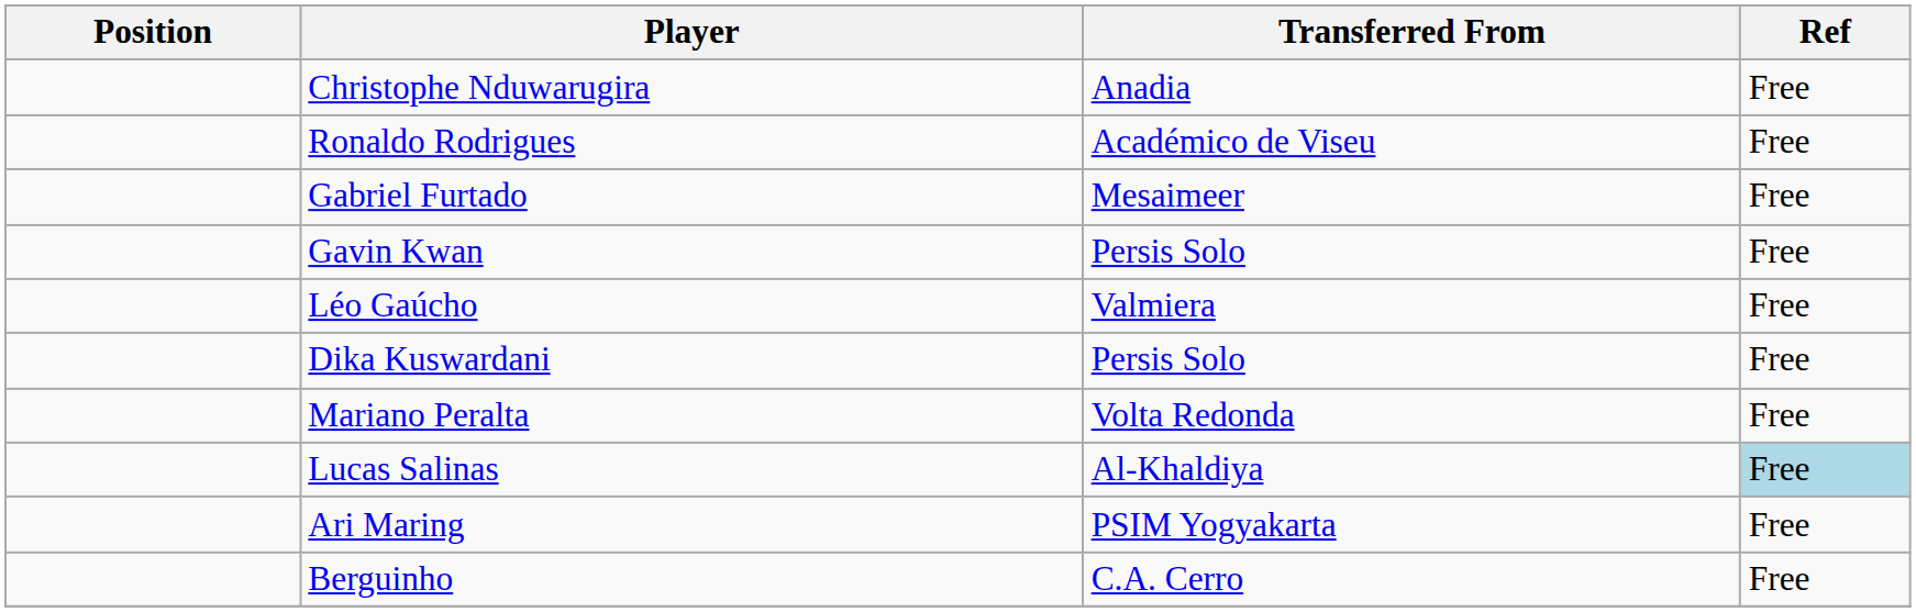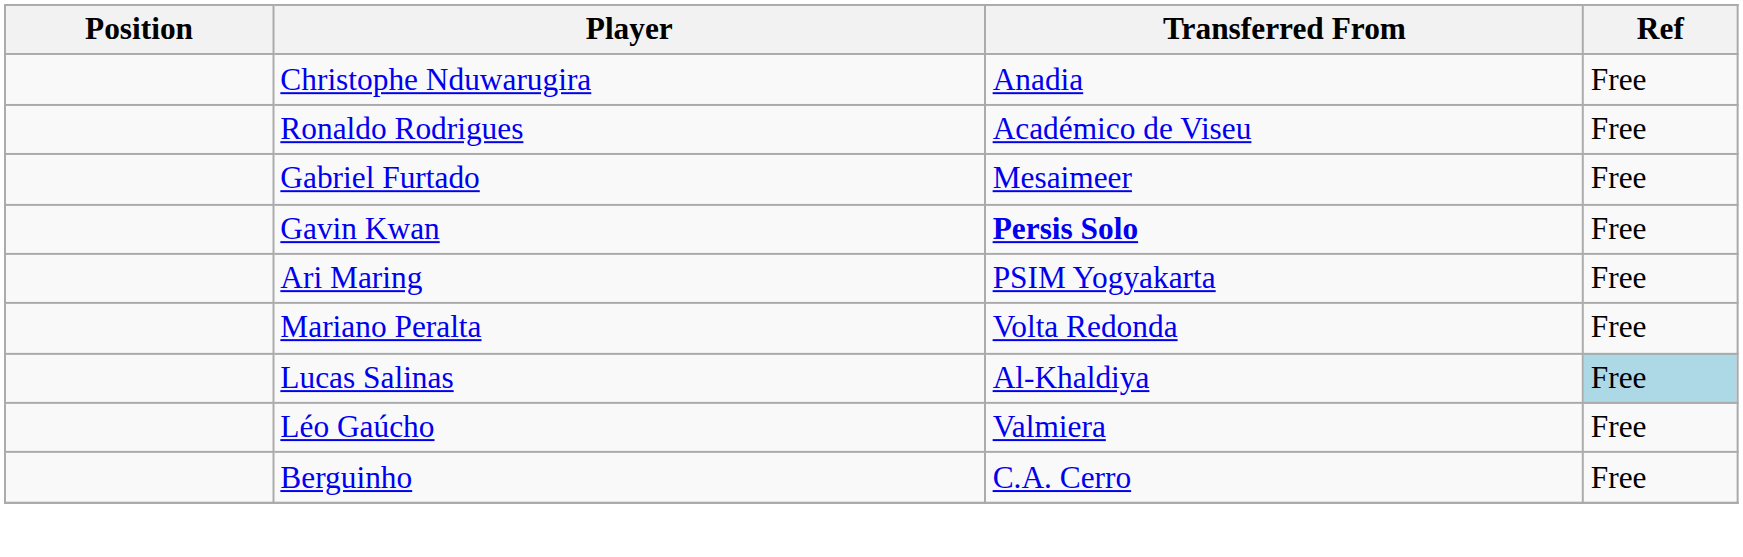Gavin Kwan | Transferred From: normal -> bold
rows swapped: Ari Maring <-> Léo Gaúcho
- row: Dika Kuswardani | Persis Solo | Free
